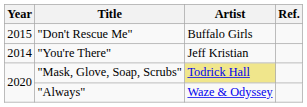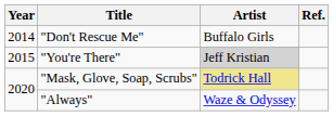"Don't Rescue Me" | Year: 2015 -> 2014
"You're There" | Year: 2014 -> 2015
"You're There" | Artist: no background -> lightgrey background
